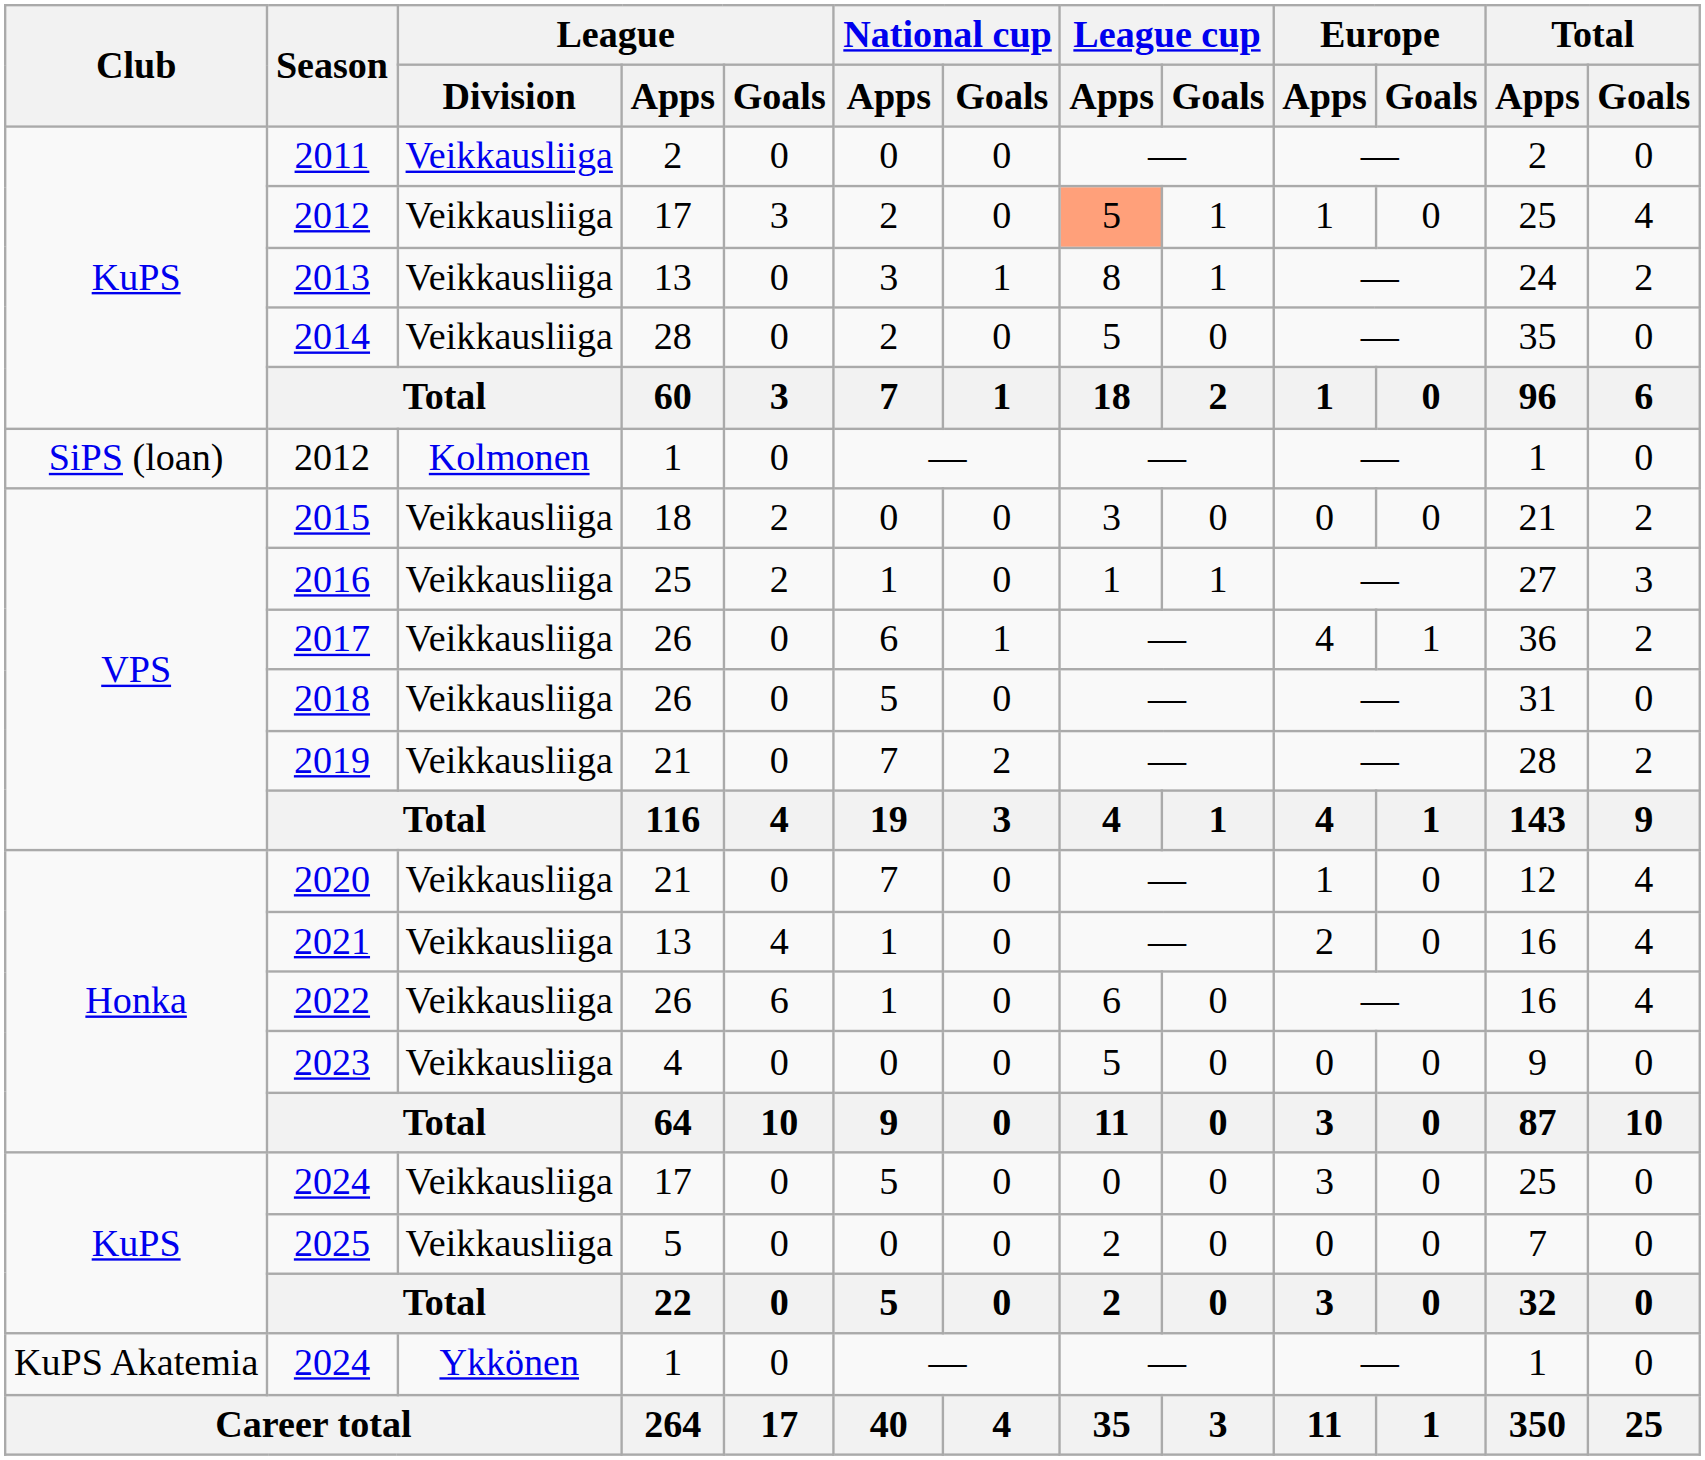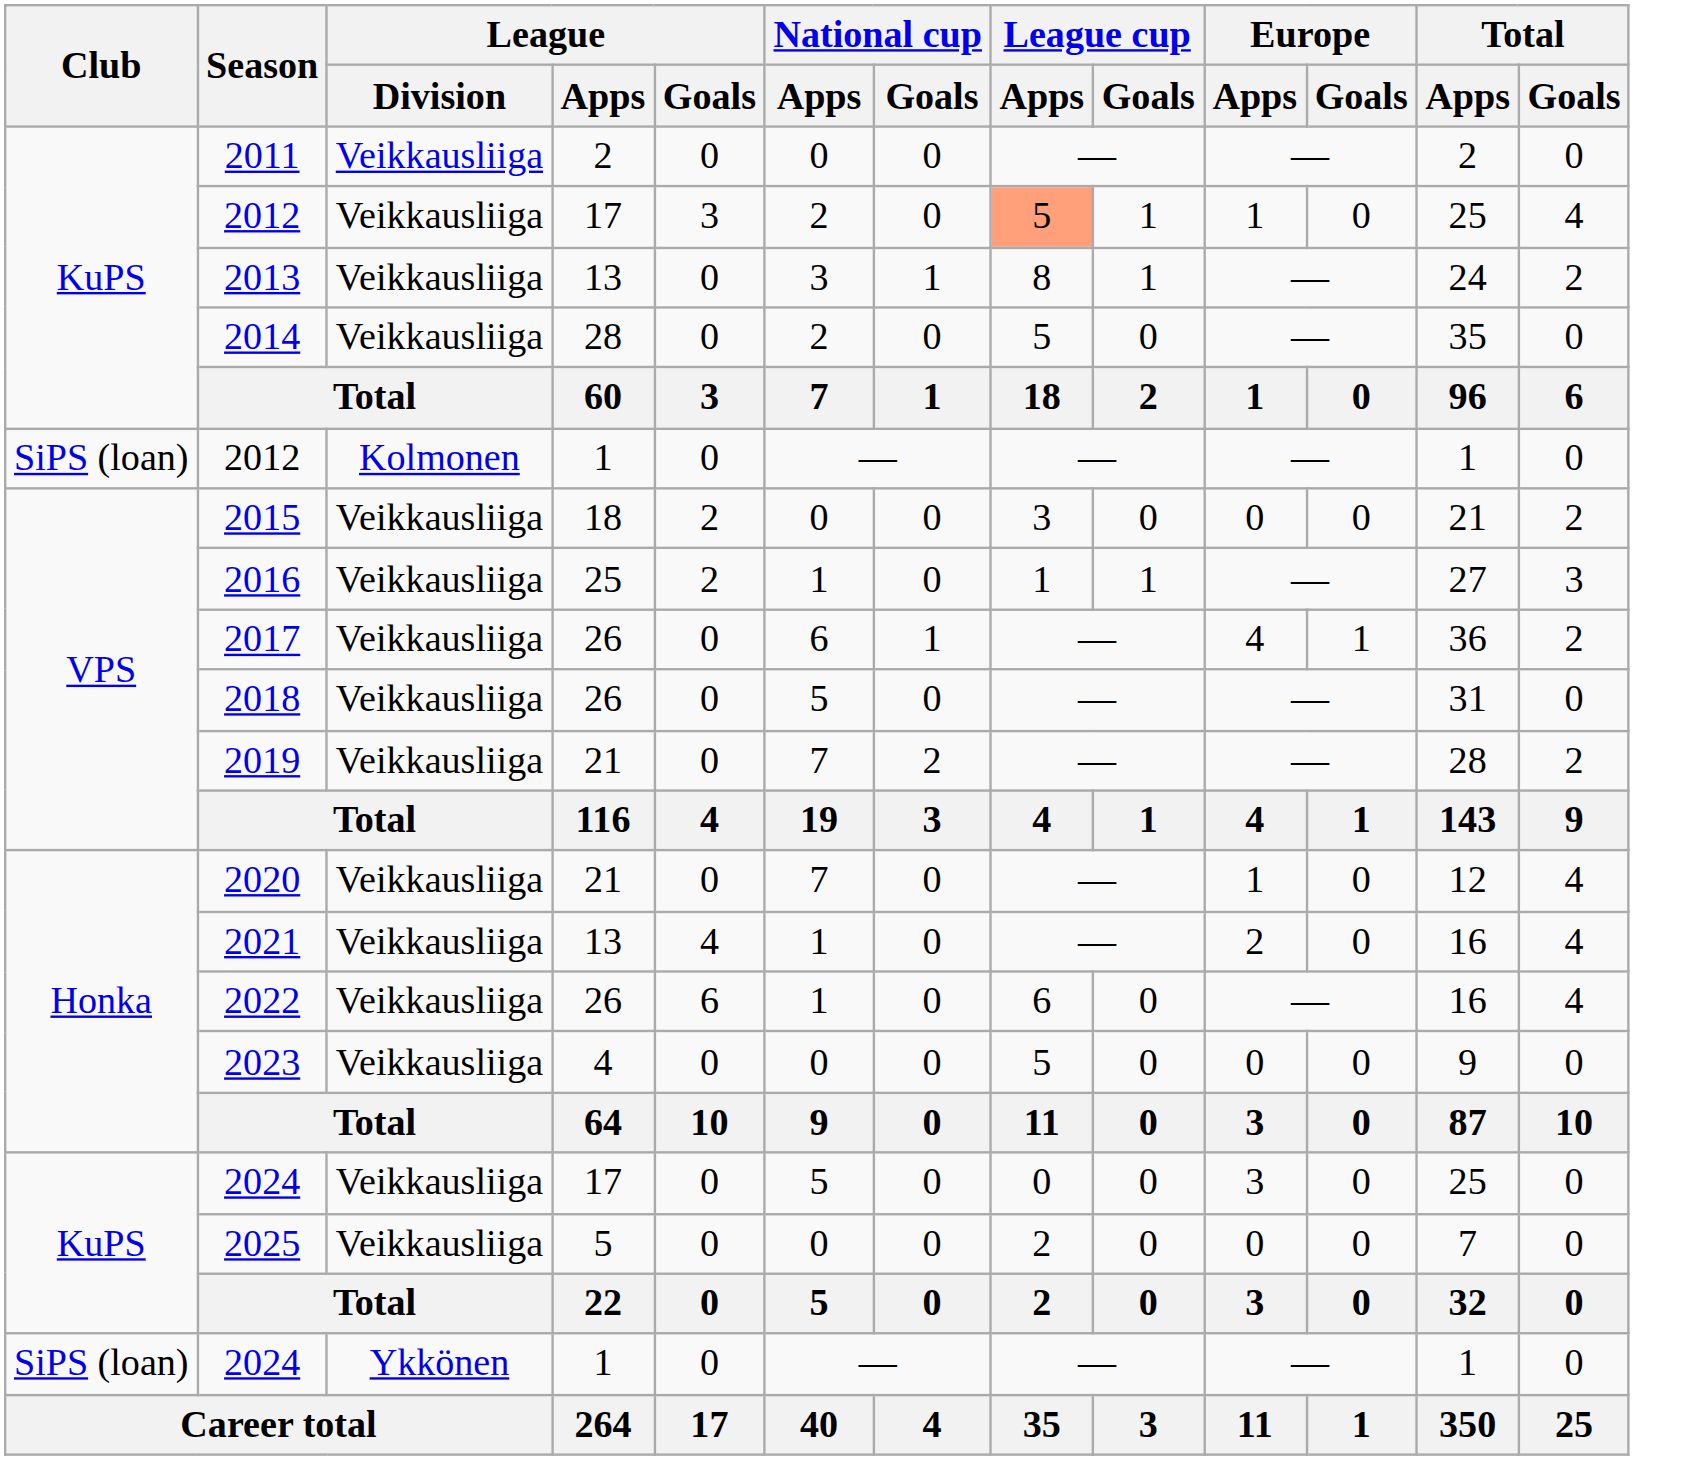2024 / 1 | Club: KuPS Akatemia -> SiPS (loan)
